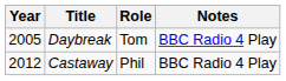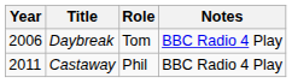Daybreak | Year: 2005 -> 2006
Castaway | Year: 2012 -> 2011
